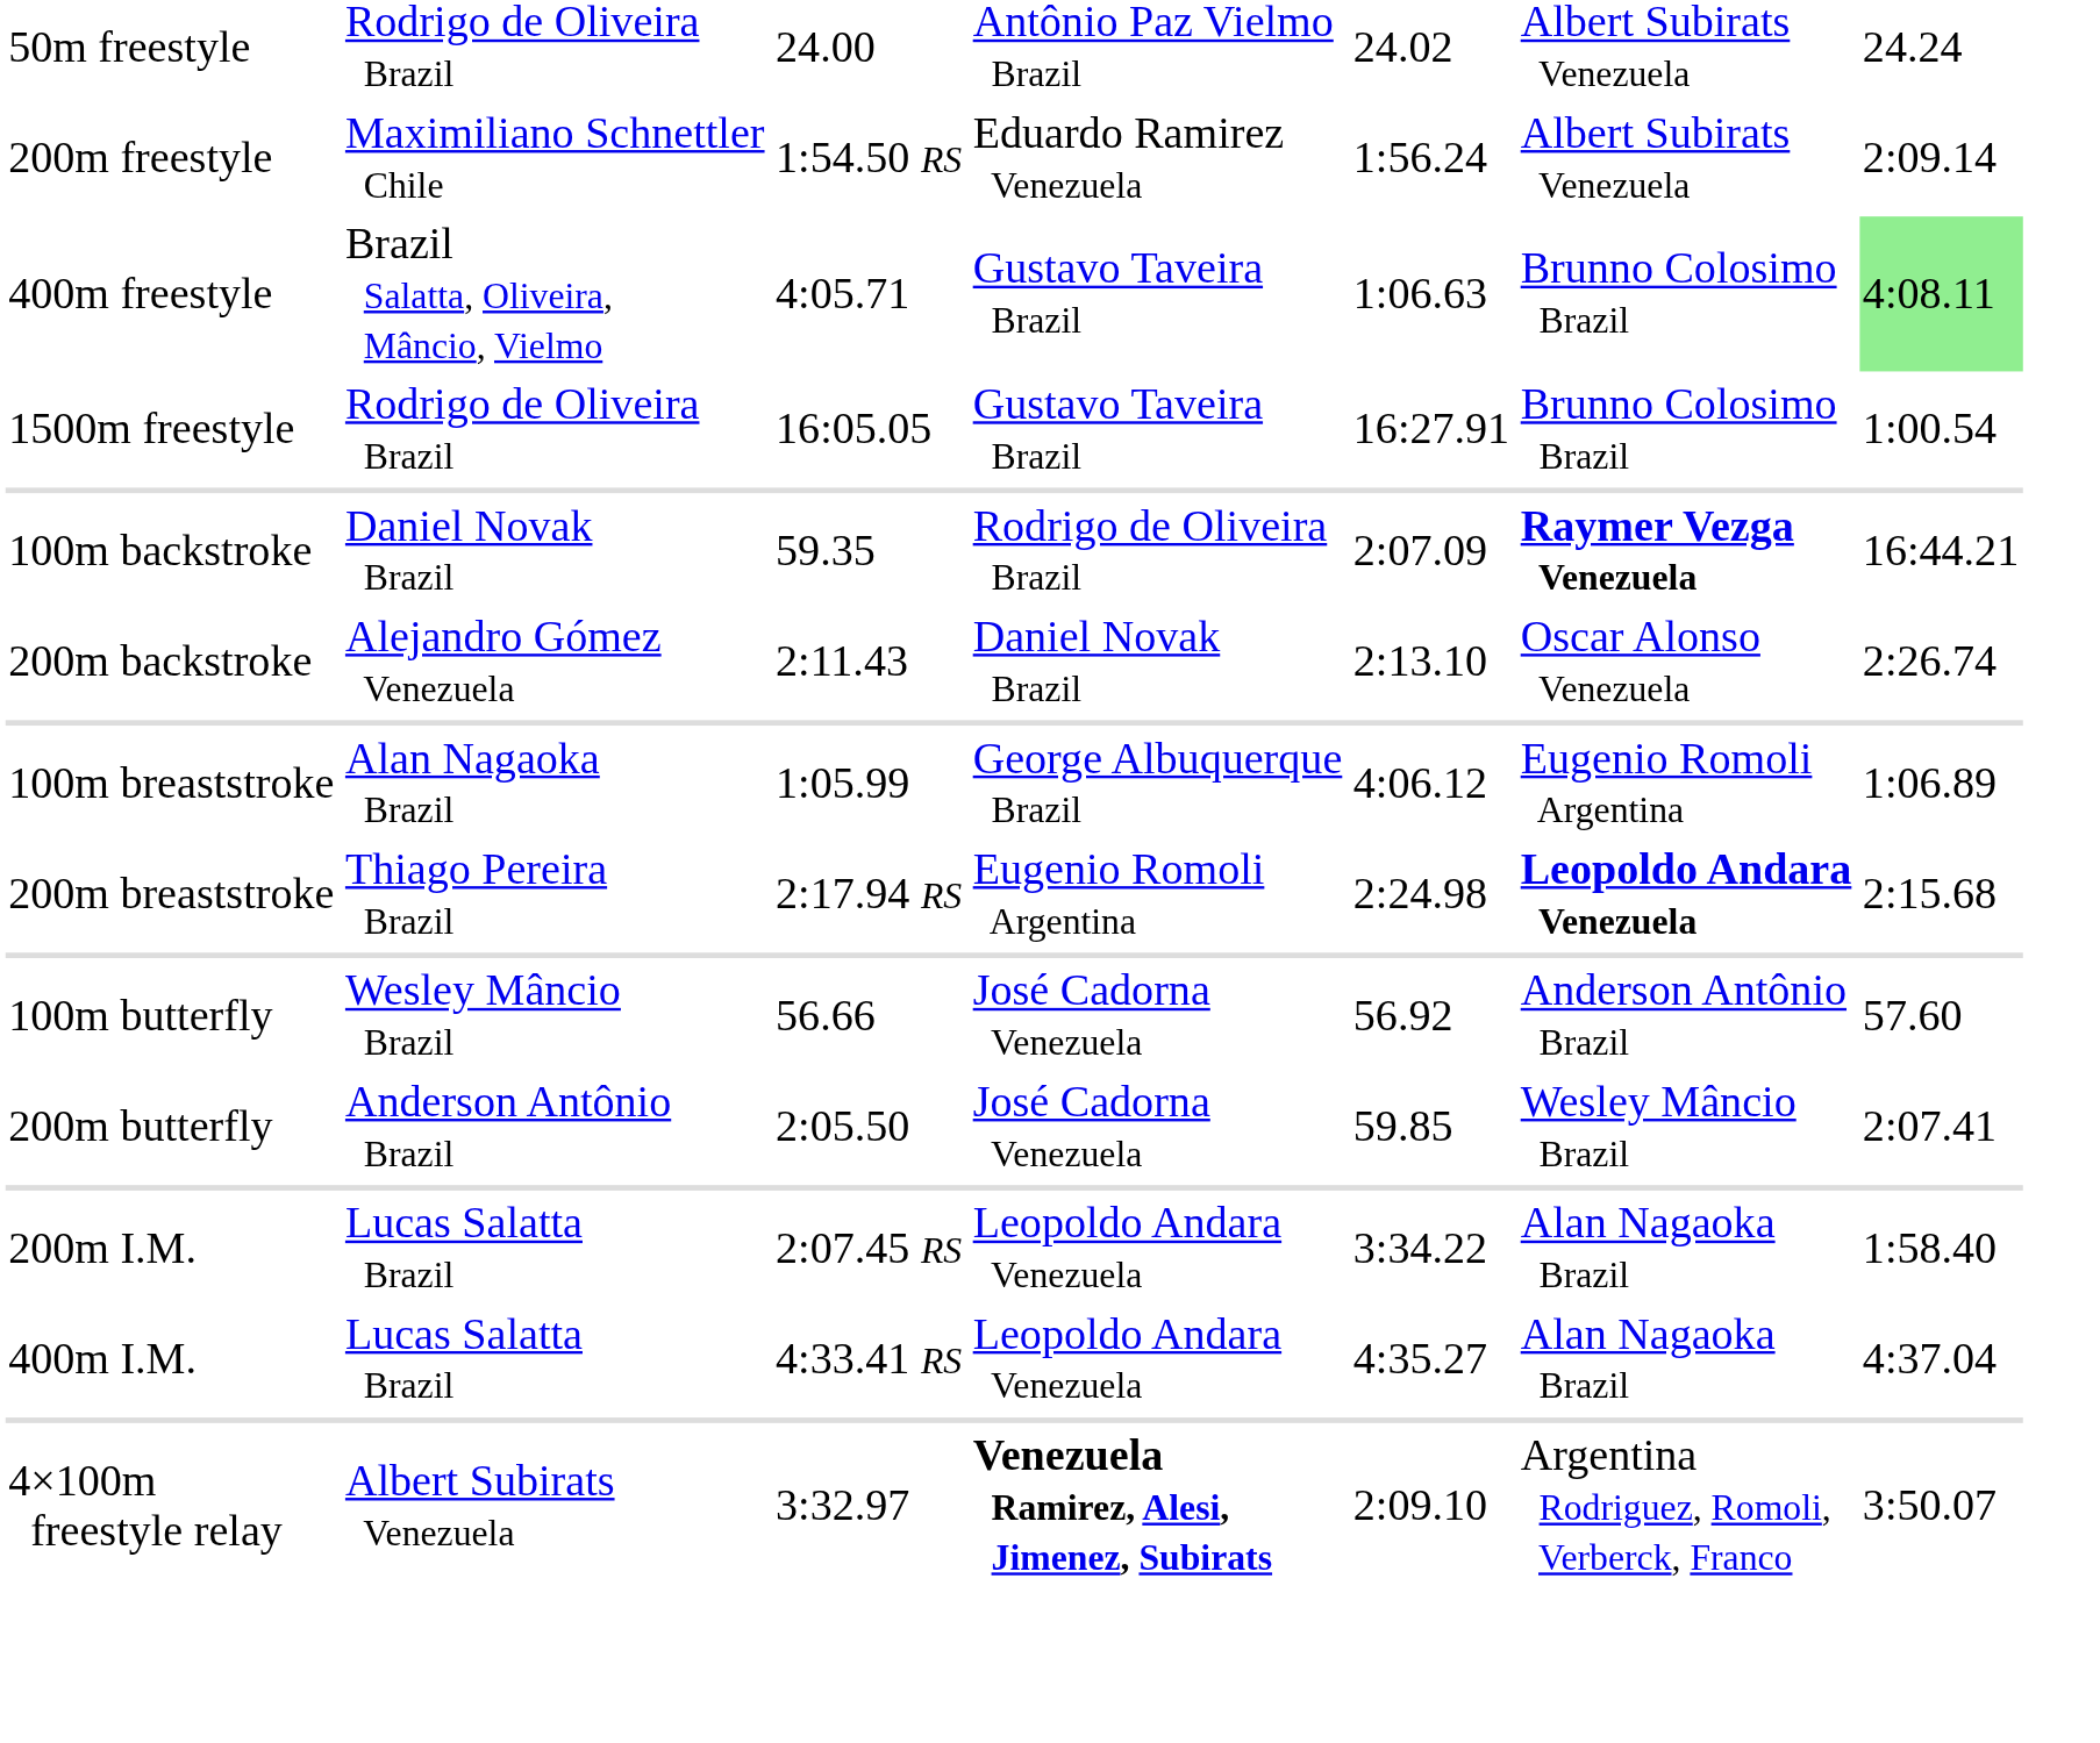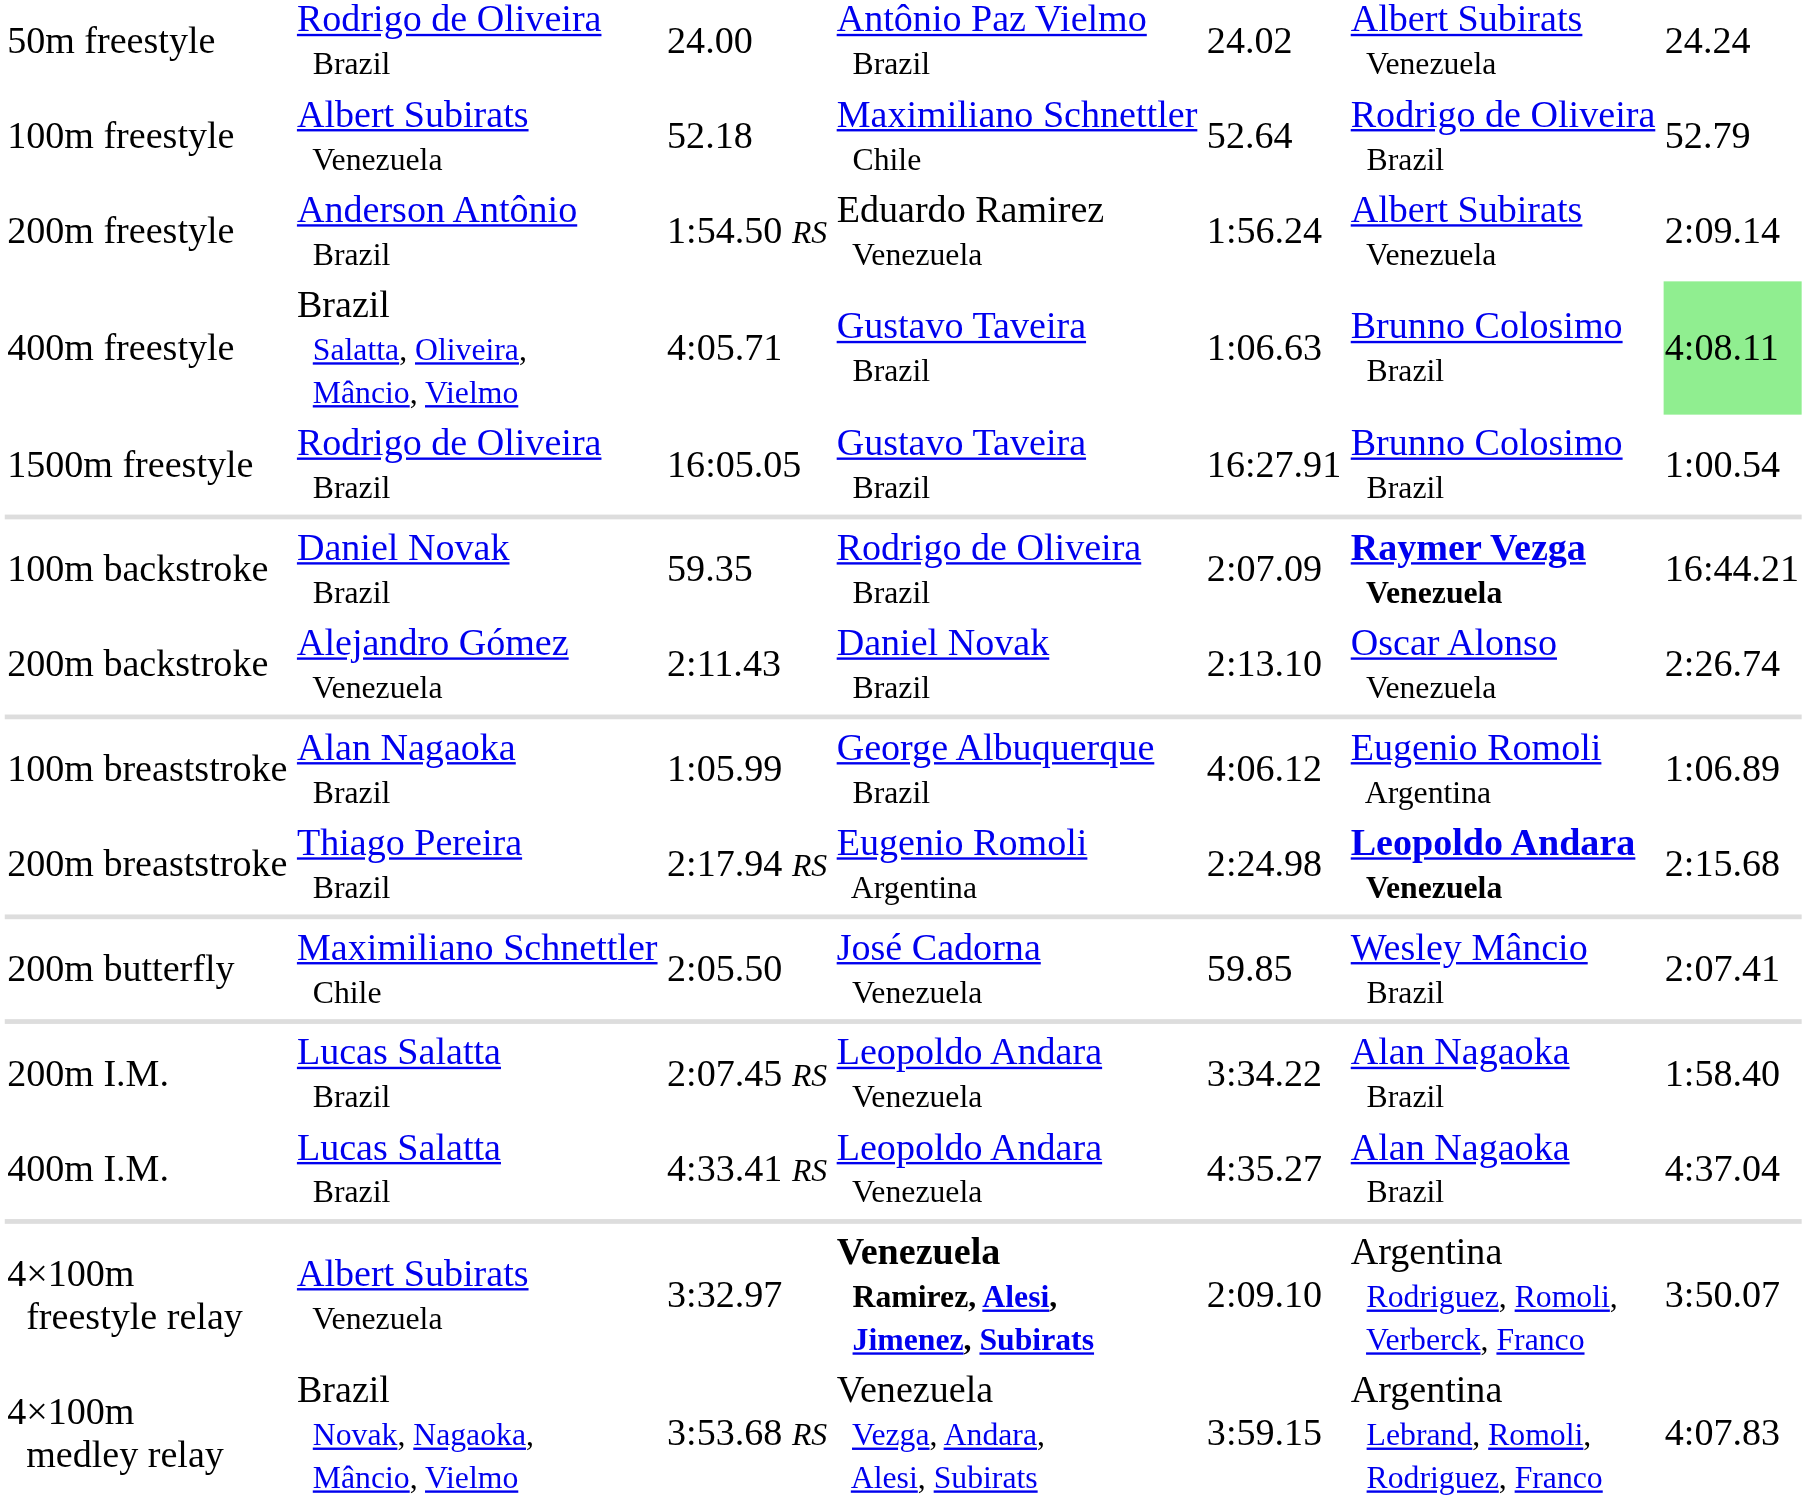+ row: 100m freestyle | Albert Subirats Venezuela | 52.18 | Maximiliano Schnettler Chile | 52.64 | Rodrigo de Oliveira Brazil | 52.79
200m freestyle | column 2: Maximiliano Schnettler Chile -> Anderson Antônio Brazil
- row: 100m butterfly | Wesley Mâncio Brazil | 56.66 | José Cadorna Venezuela | 56.92 | Anderson Antônio Brazil | 57.60
200m butterfly | column 2: Anderson Antônio Brazil -> Maximiliano Schnettler Chile
+ row: 4×100m medley relay | Brazil Novak, Nagaoka, Mâncio, Vielmo | 3:53.68 RS | Venezuela Vezga, Andara, Alesi, Subirats | 3:59.15 | Argentina Lebrand, Romoli, Rodriguez, Franco | 4:07.83
